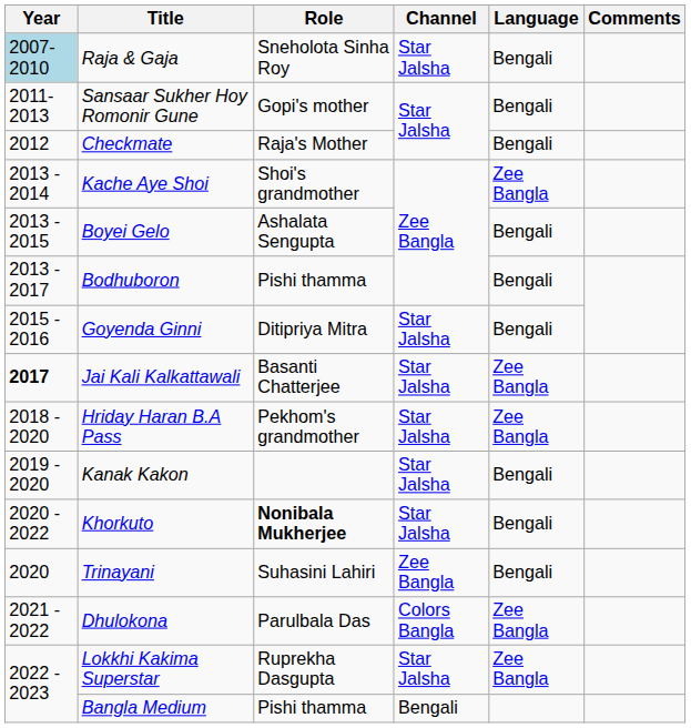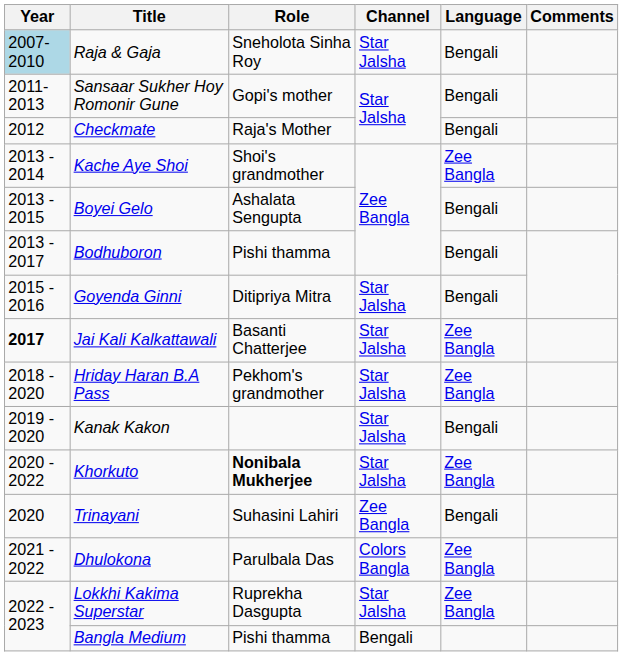Khorkuto | Language: Bengali -> Zee Bangla
